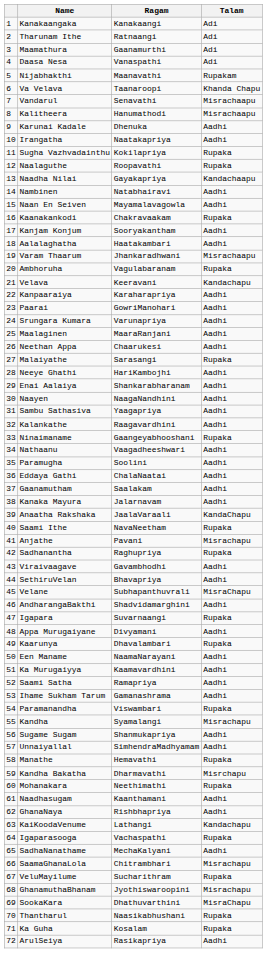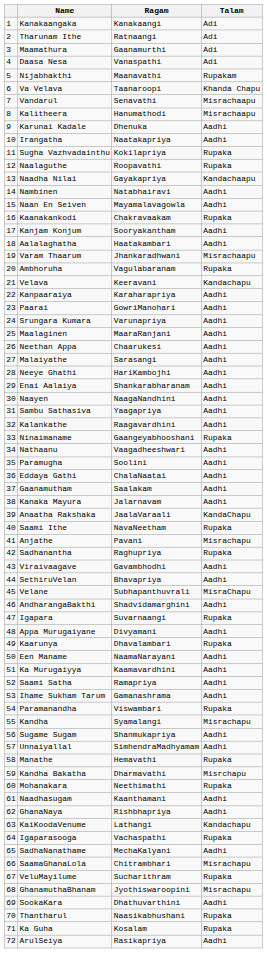Malaiyathe | Talam: Rupaka -> Aadhi
SookaKara | Talam: MisraChapu -> Aadhi
